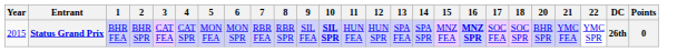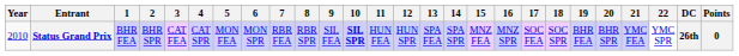+ column: 19 | BHR FEA
Status Grand Prix | Year: 2015 -> 2010
Status Grand Prix | 16: bold -> normal
